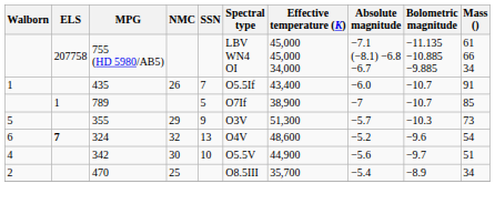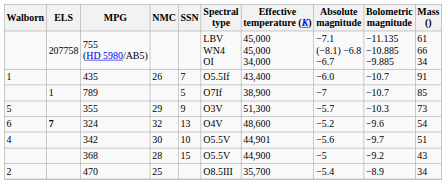342 | Effective temperature (K): 44,900 -> 44,901
+ row: 368 | 28 | 15 | O5.5V | 44,900 | −5 | −9.2 | 43
